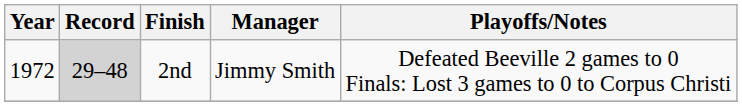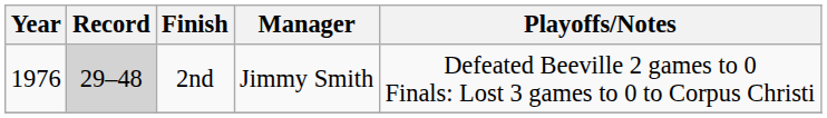2nd | Year: 1972 -> 1976
